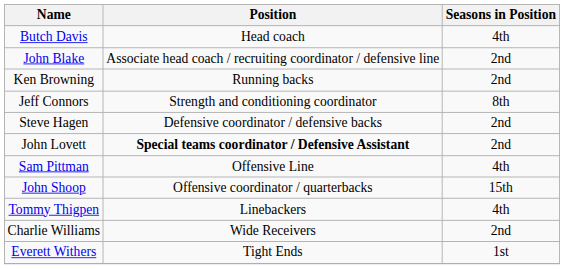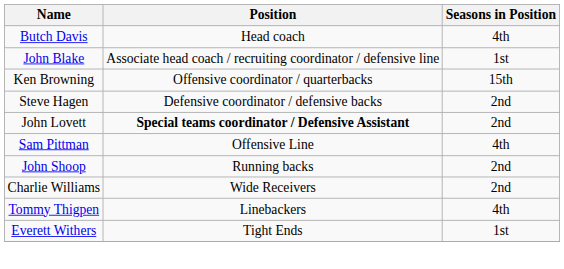John Blake | Seasons in Position: 2nd -> 1st
Ken Browning | Position: Running backs -> Offensive coordinator / quarterbacks
Ken Browning | Seasons in Position: 2nd -> 15th
- row: Jeff Connors | Strength and conditioning coordinator | 8th
John Shoop | Position: Offensive coordinator / quarterbacks -> Running backs
John Shoop | Seasons in Position: 15th -> 2nd
rows swapped: Tommy Thigpen <-> Charlie Williams
